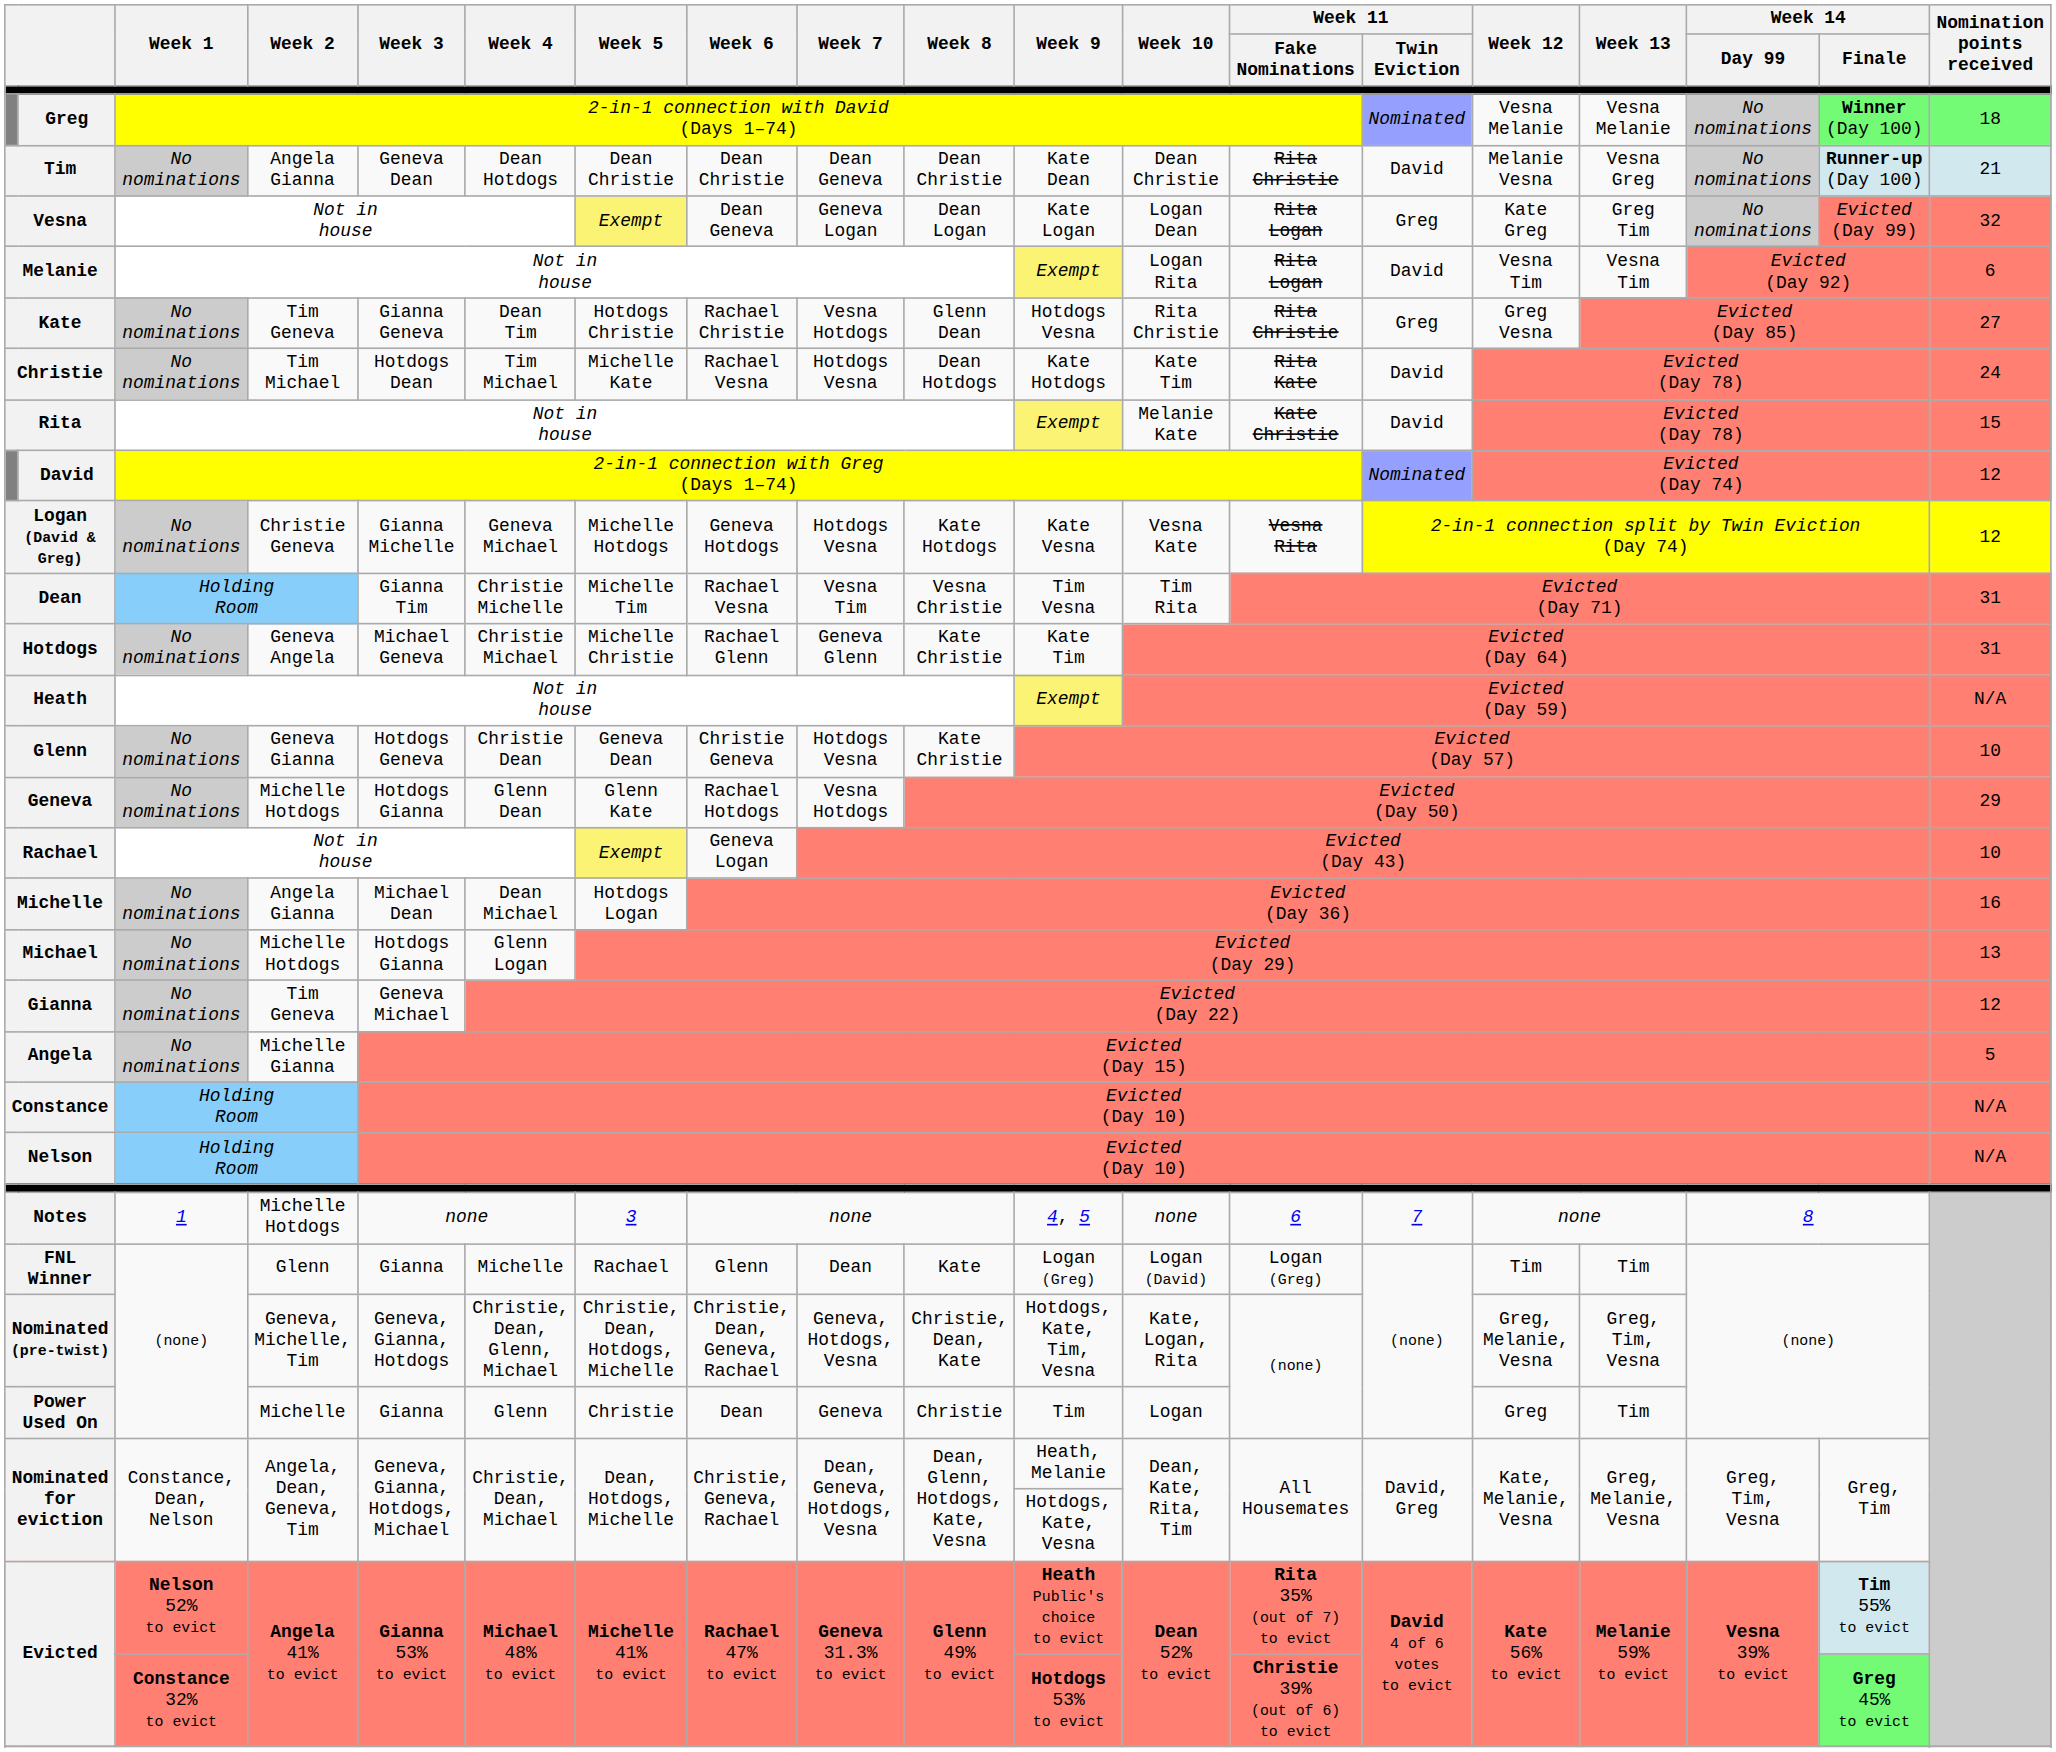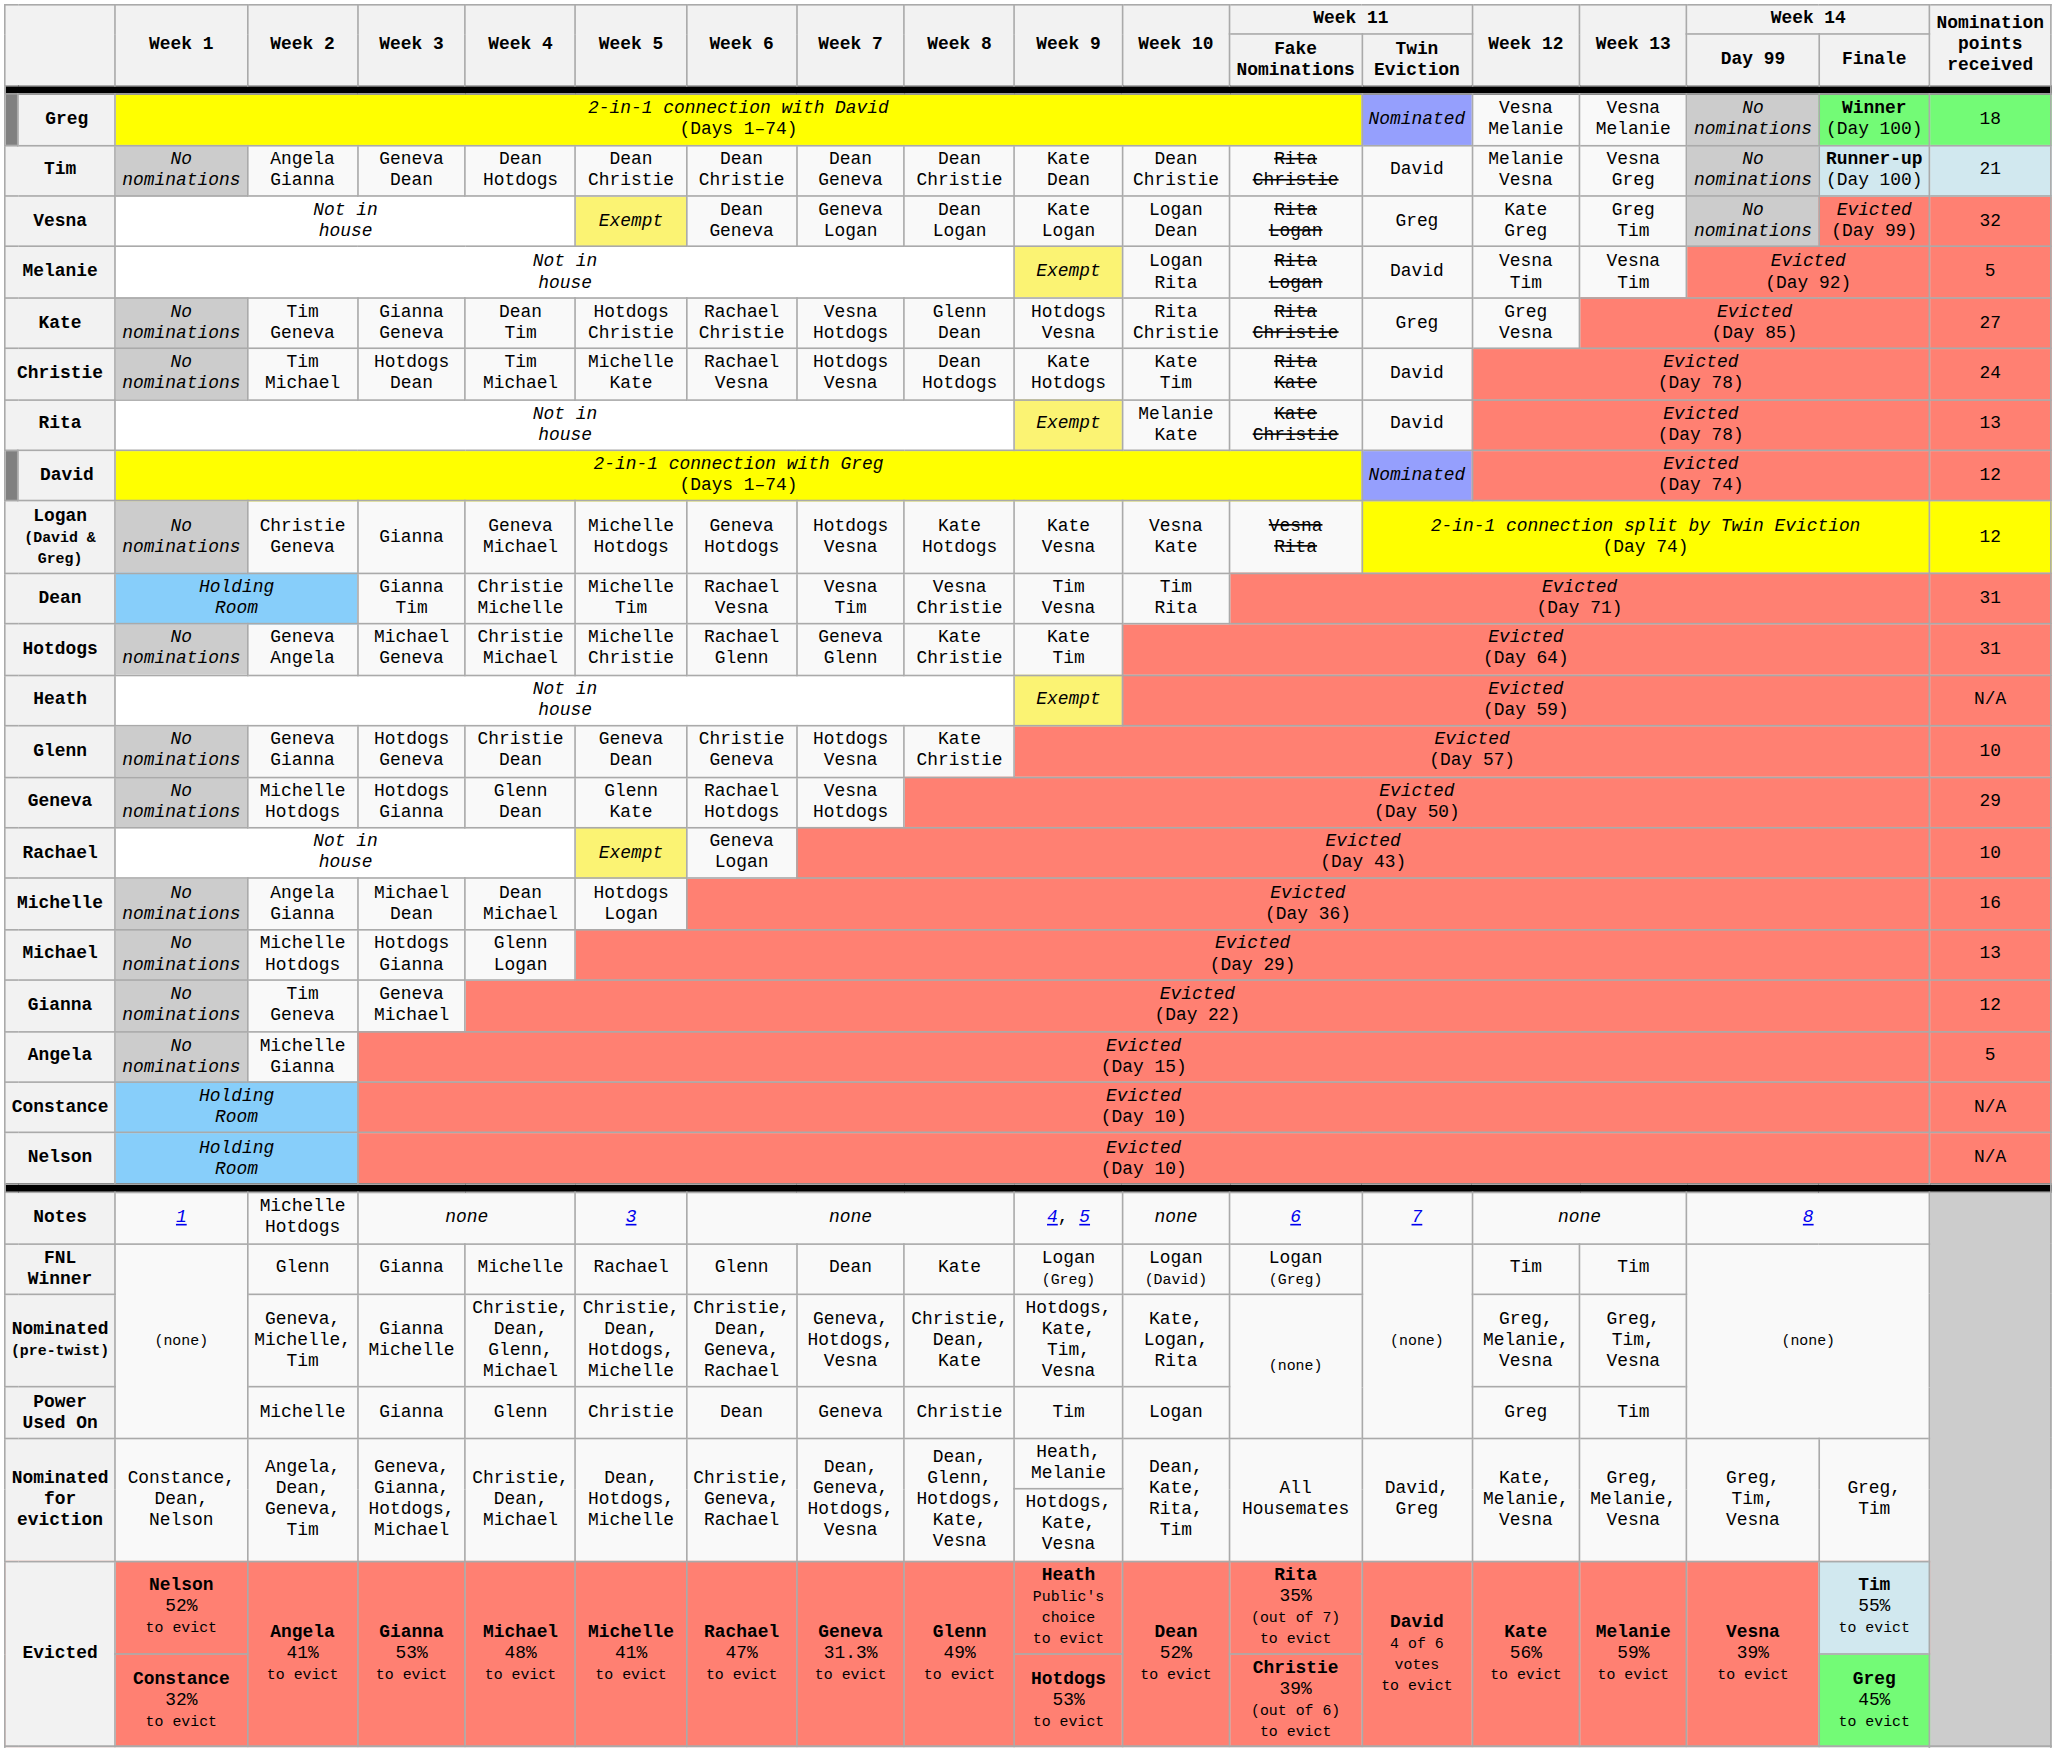Melanie | Nomination points received: 6 -> 5
Rita | Nomination points received: 15 -> 13
Logan (David & Greg) | Week 3: Gianna Michelle -> Gianna
Nominated (pre-twist) | Week 3: Geneva, Gianna, Hotdogs -> Gianna Michelle
